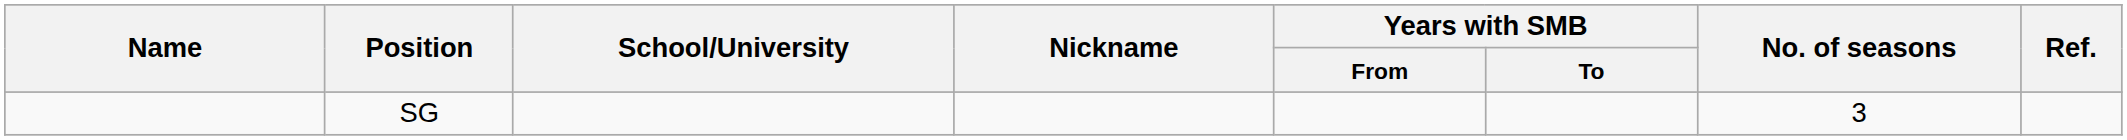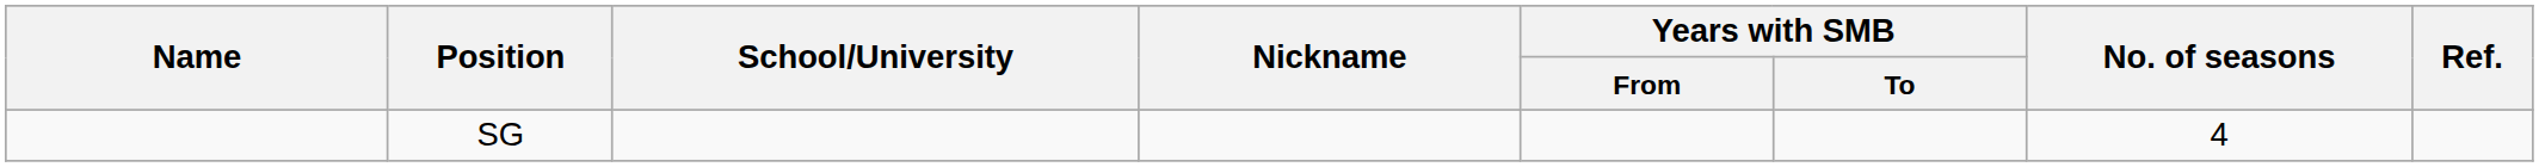SG | No. of seasons: 3 -> 4
